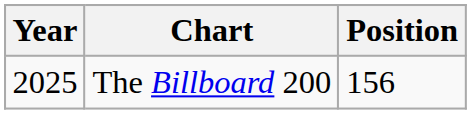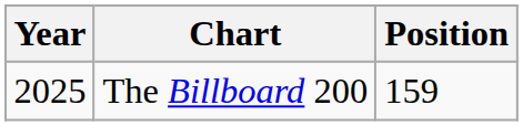The Billboard 200 | Position: 156 -> 159
